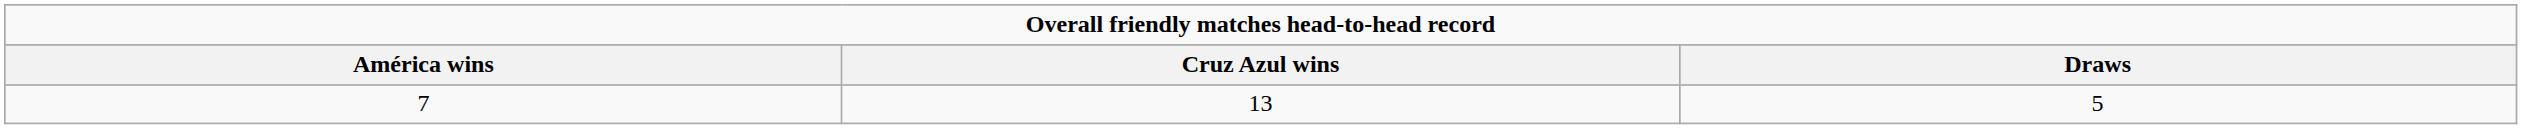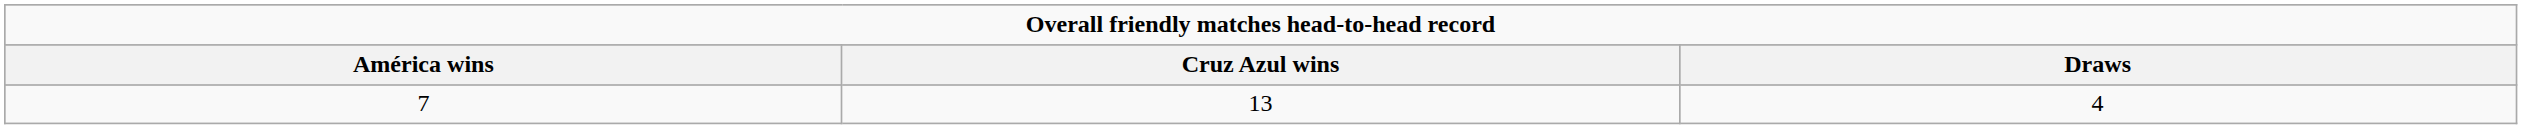7 | Draws: 5 -> 4
